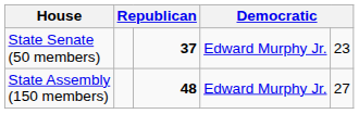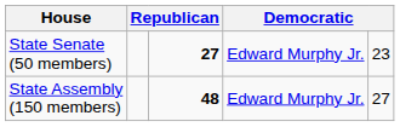State Senate (50 members) | column 3: 37 -> 27
